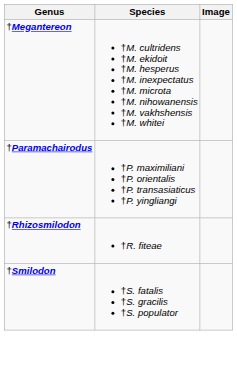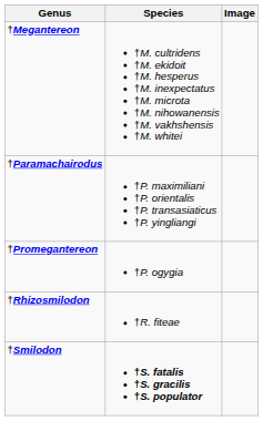+ row: †Promegantereon | †P. ogygia
†Smilodon | Species: normal -> bold
